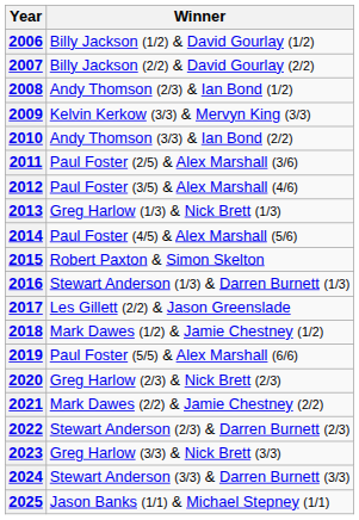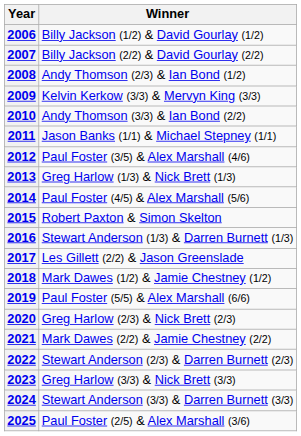2011 | Winner: Paul Foster (2/5) & Alex Marshall (3/6) -> Jason Banks (1/1) & Michael Stepney (1/1)
2025 | Winner: Jason Banks (1/1) & Michael Stepney (1/1) -> Paul Foster (2/5) & Alex Marshall (3/6)
